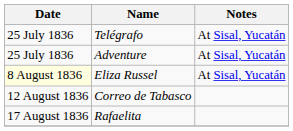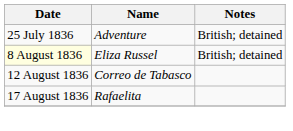- row: 25 July 1836 | Telégrafo | At Sisal, Yucatán
Adventure | Notes: At Sisal, Yucatán -> British; detained
Eliza Russel | Notes: At Sisal, Yucatán -> British; detained
